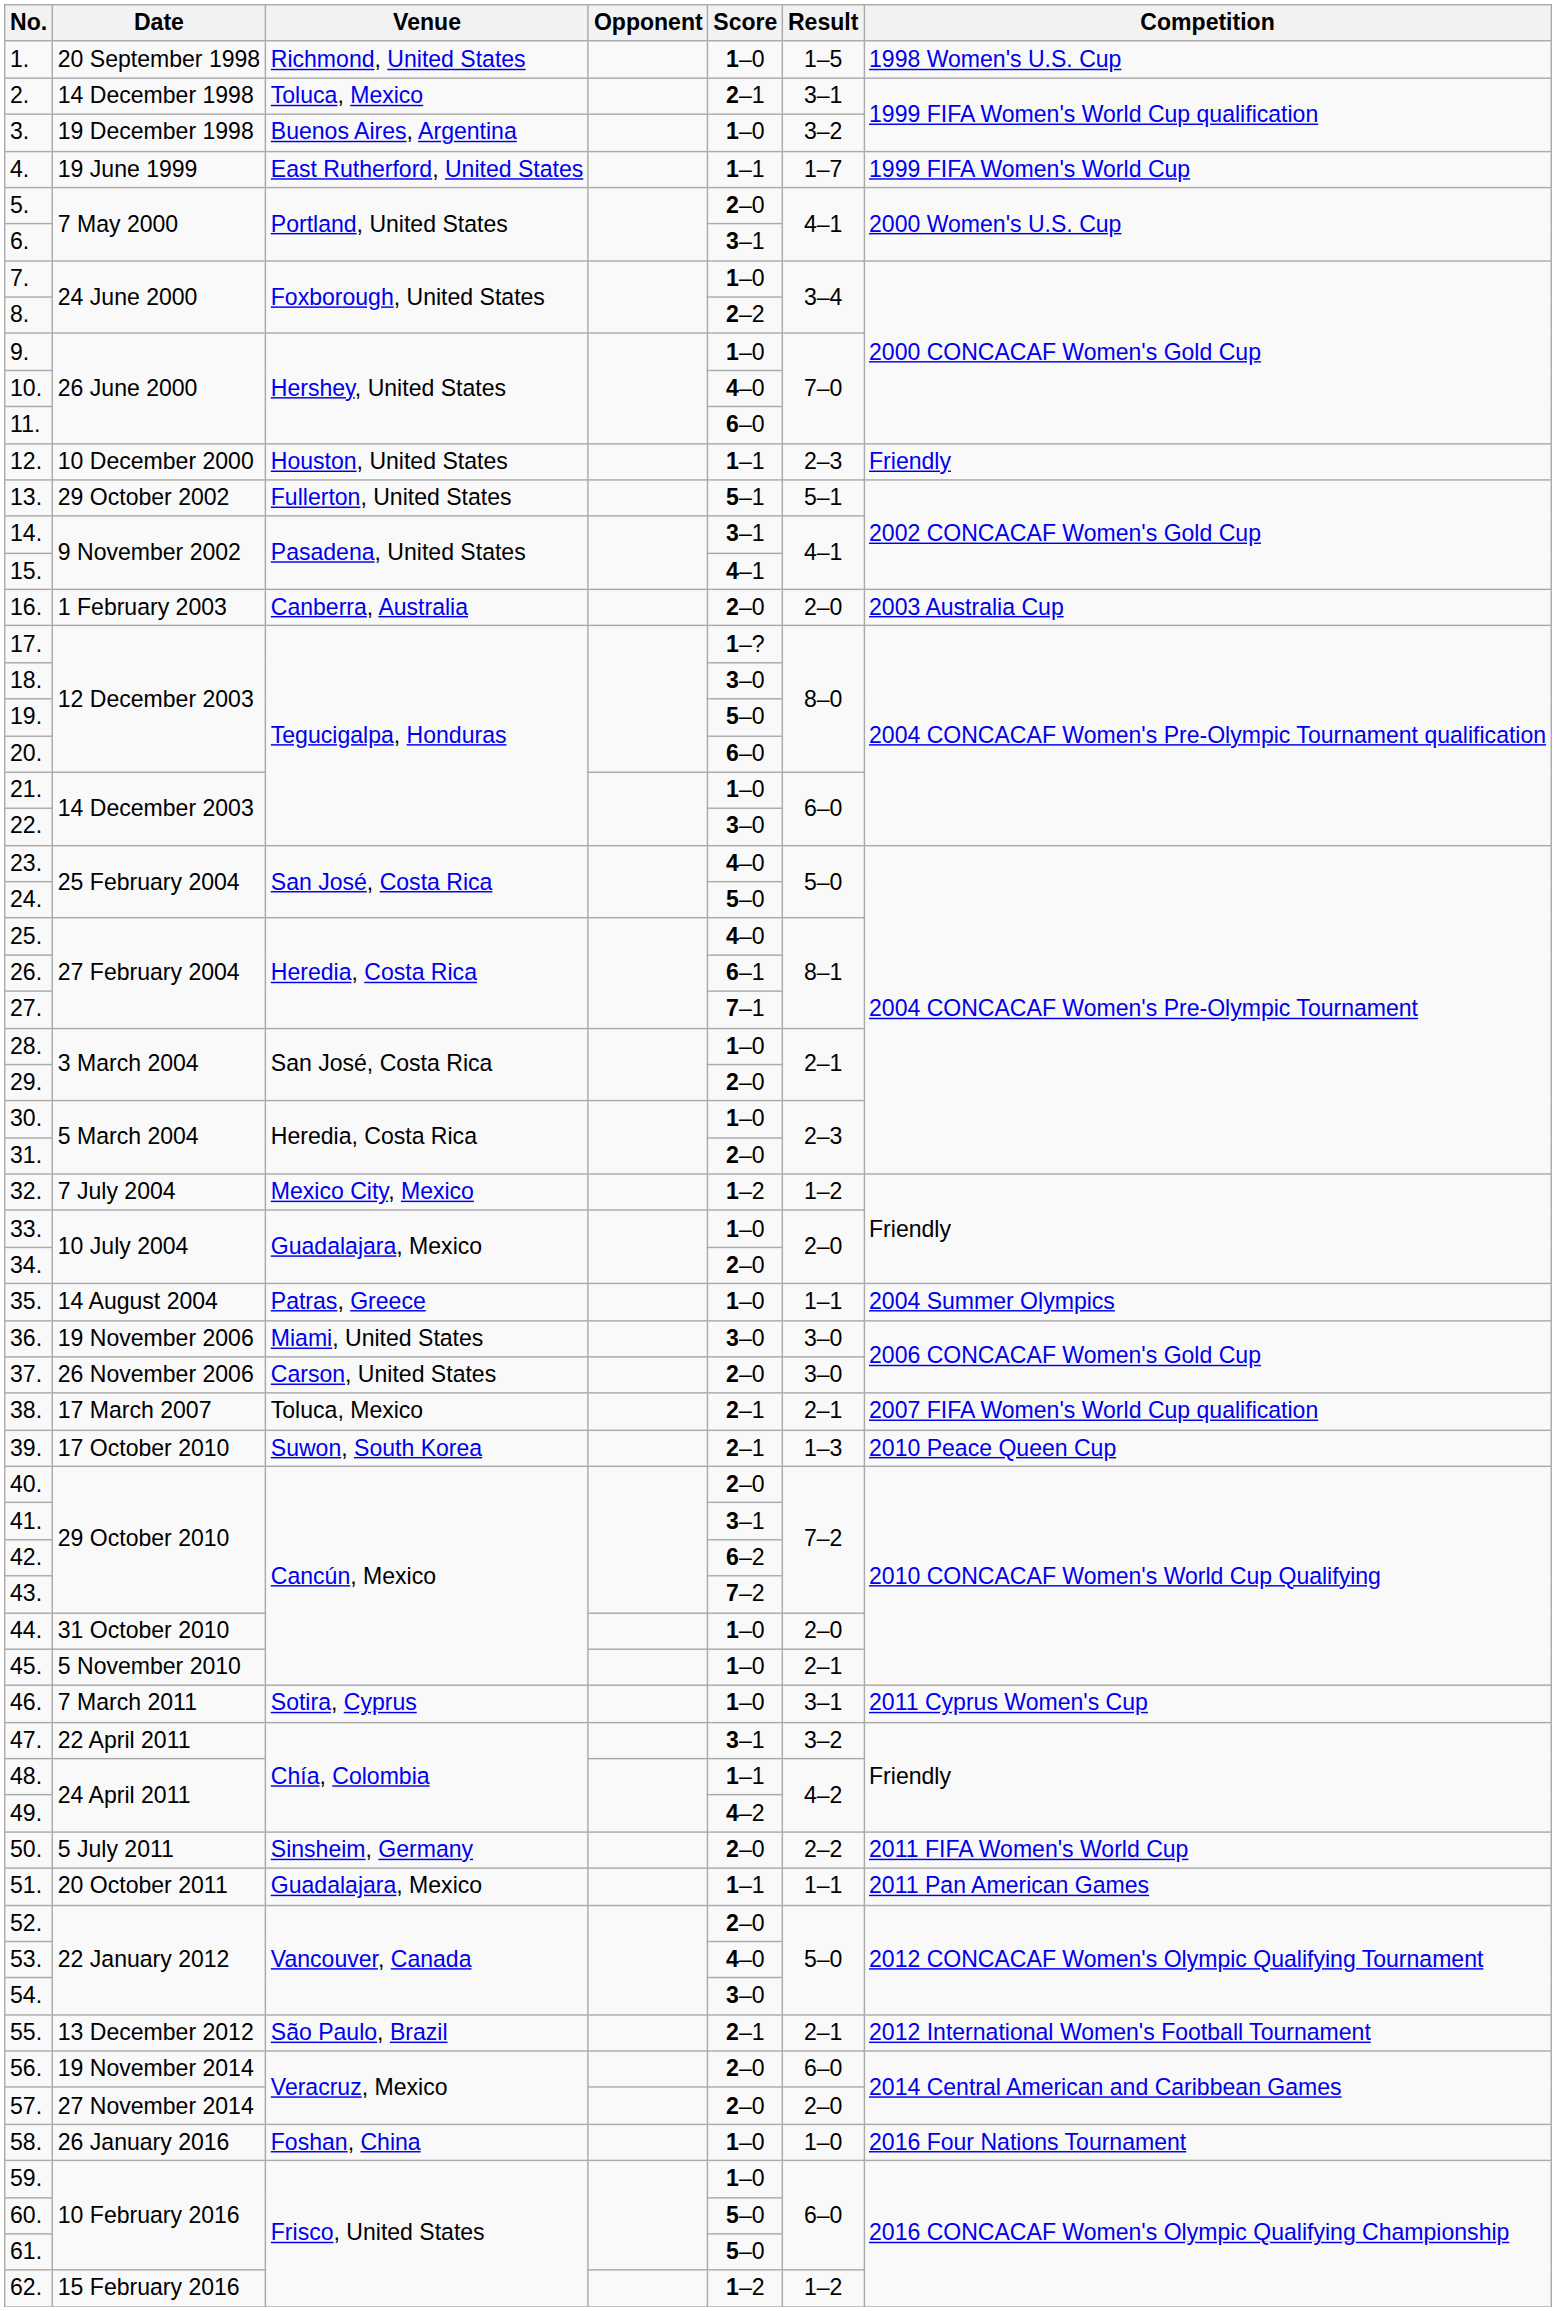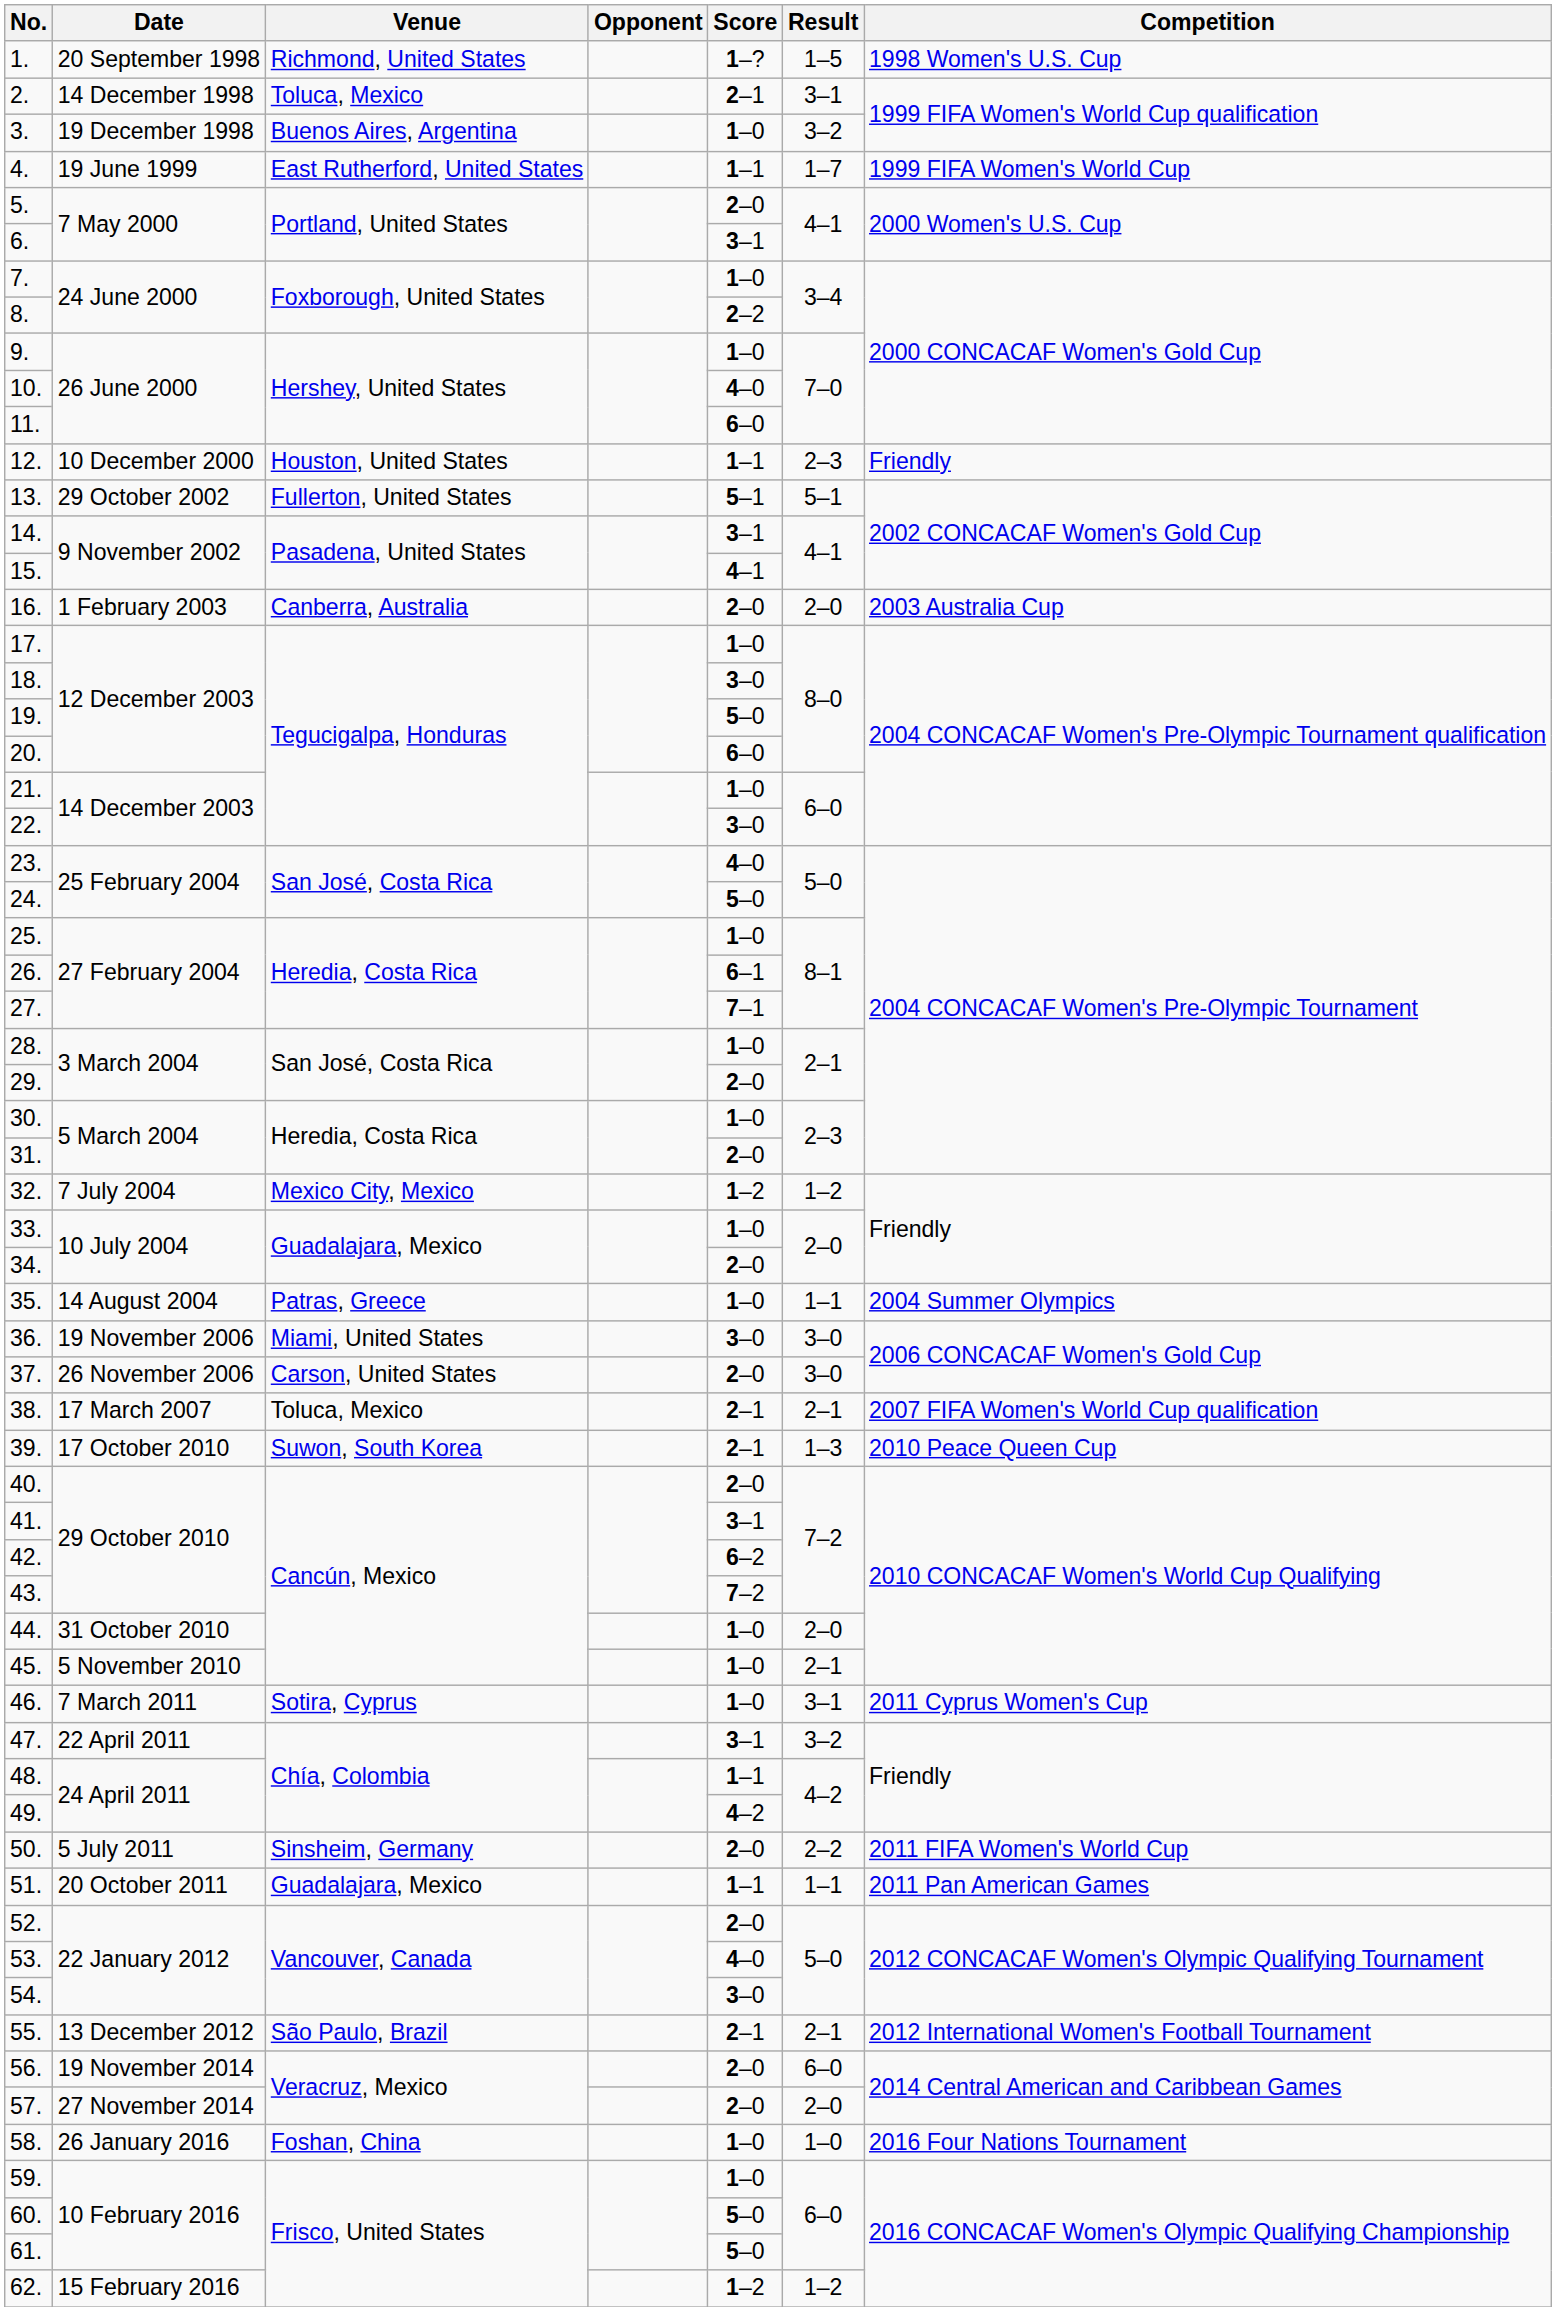1. | Score: 1–0 -> 1–?
17. | Score: 1–? -> 1–0
25. | Score: 4–0 -> 1–0
